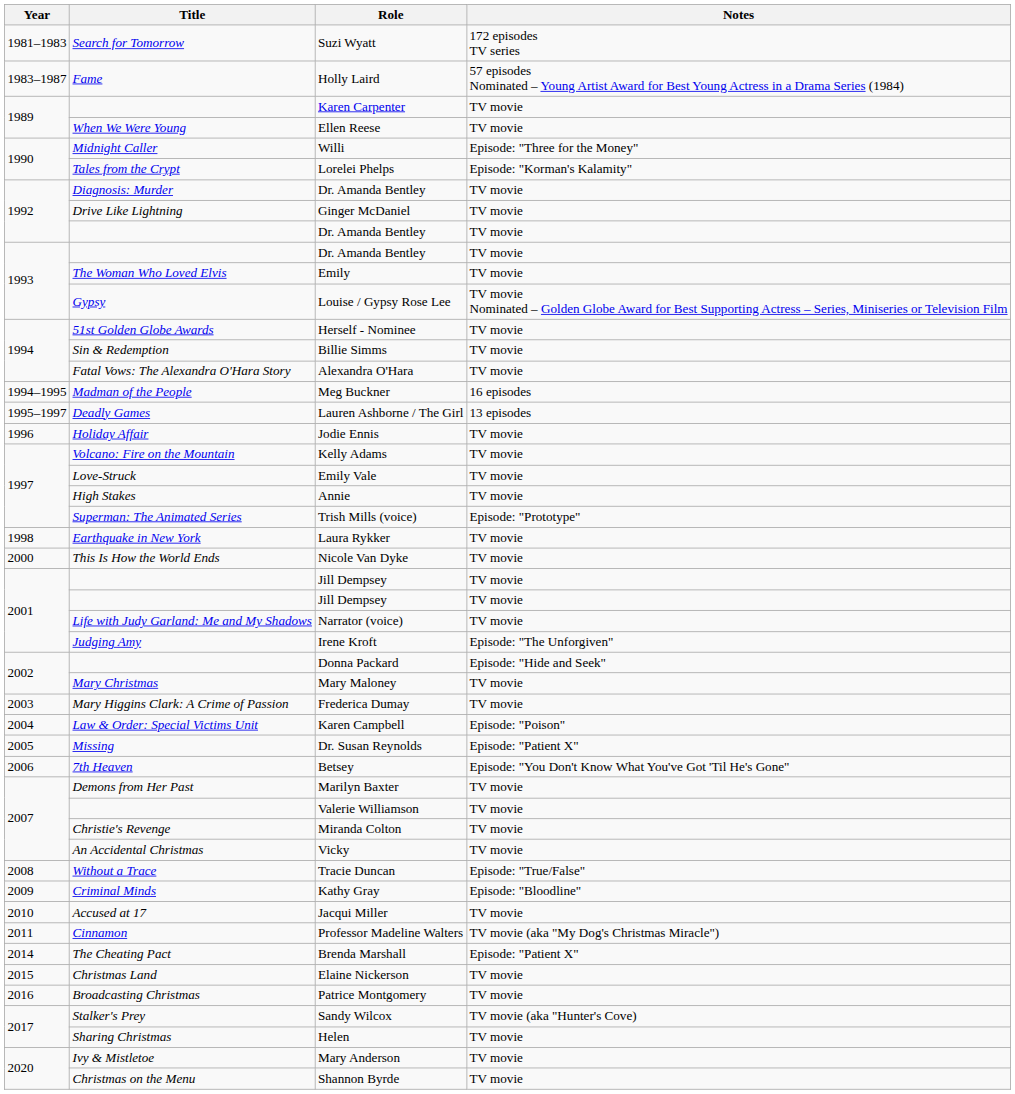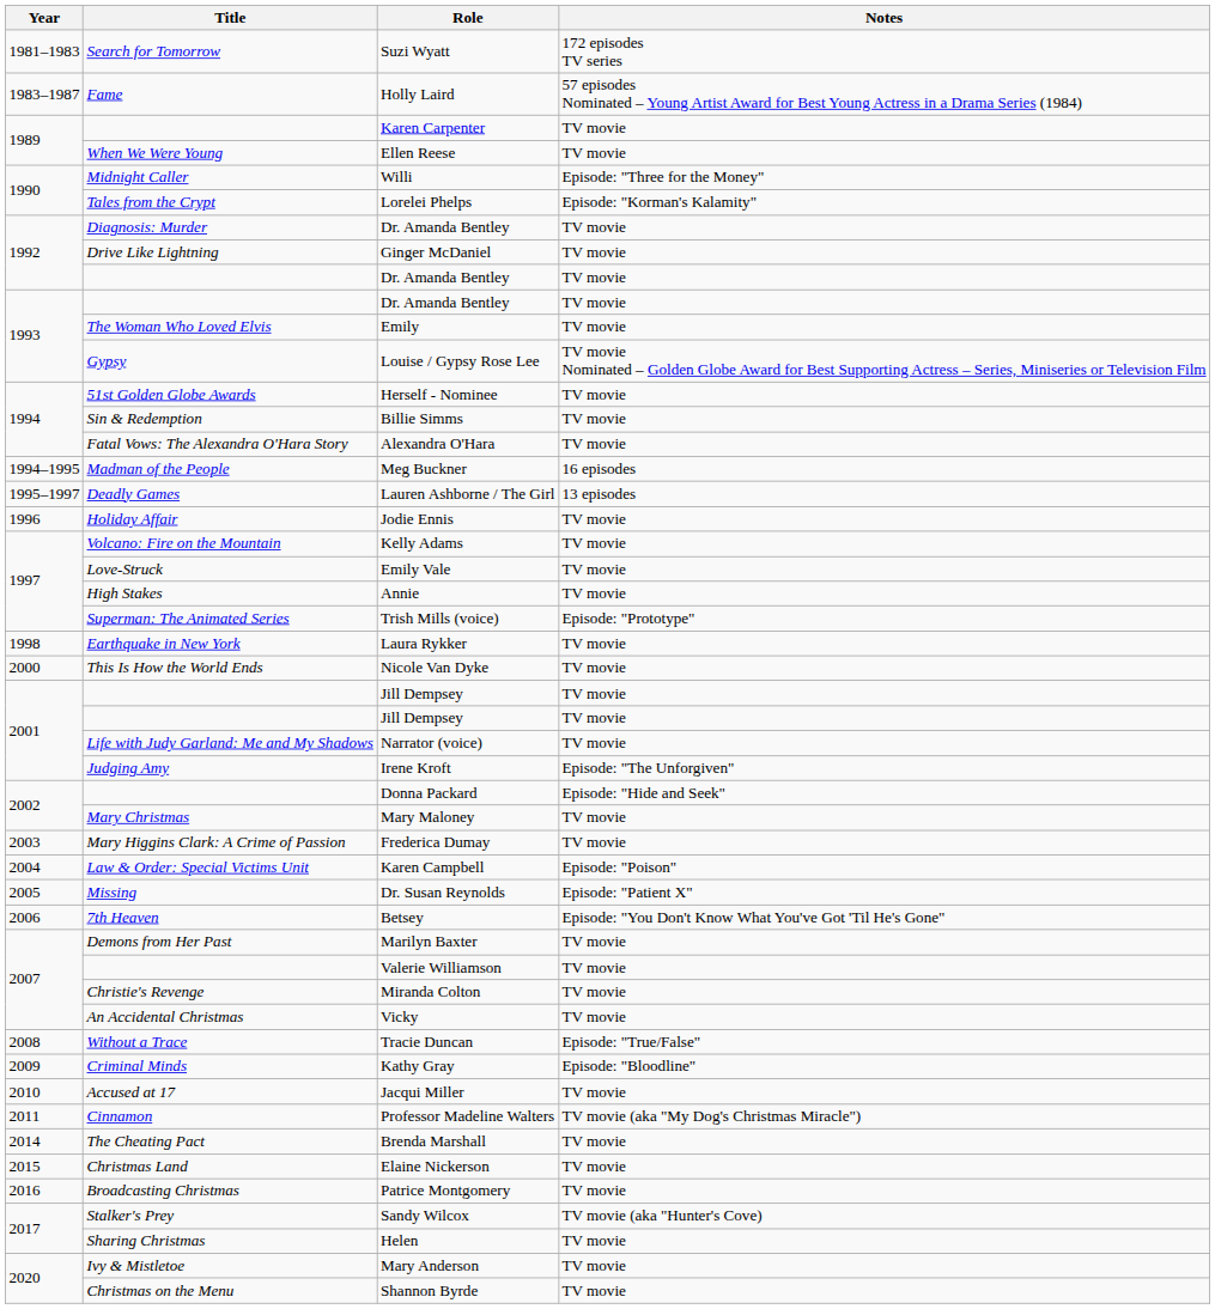Brenda Marshall | Notes: Episode: "Patient X" -> TV movie
